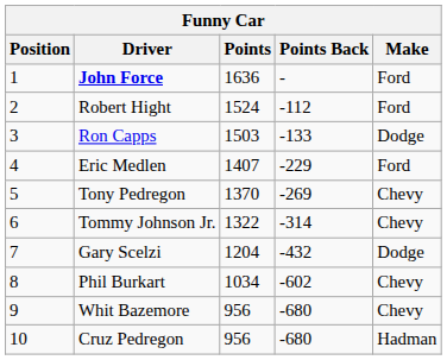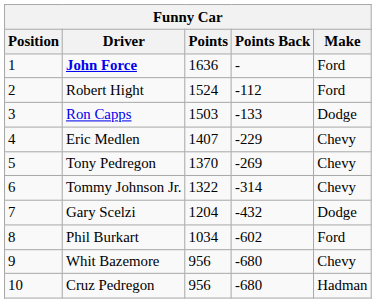Eric Medlen | Make: Ford -> Chevy
Phil Burkart | Make: Chevy -> Ford
